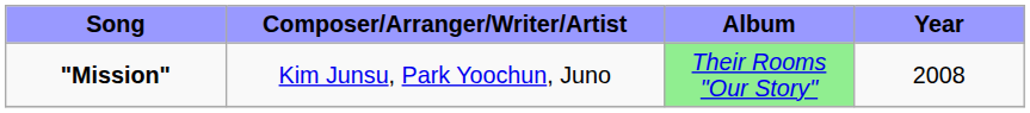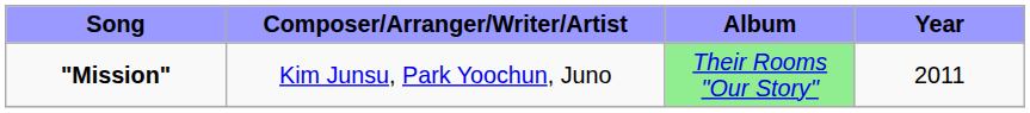"Mission" | Year: 2008 -> 2011
